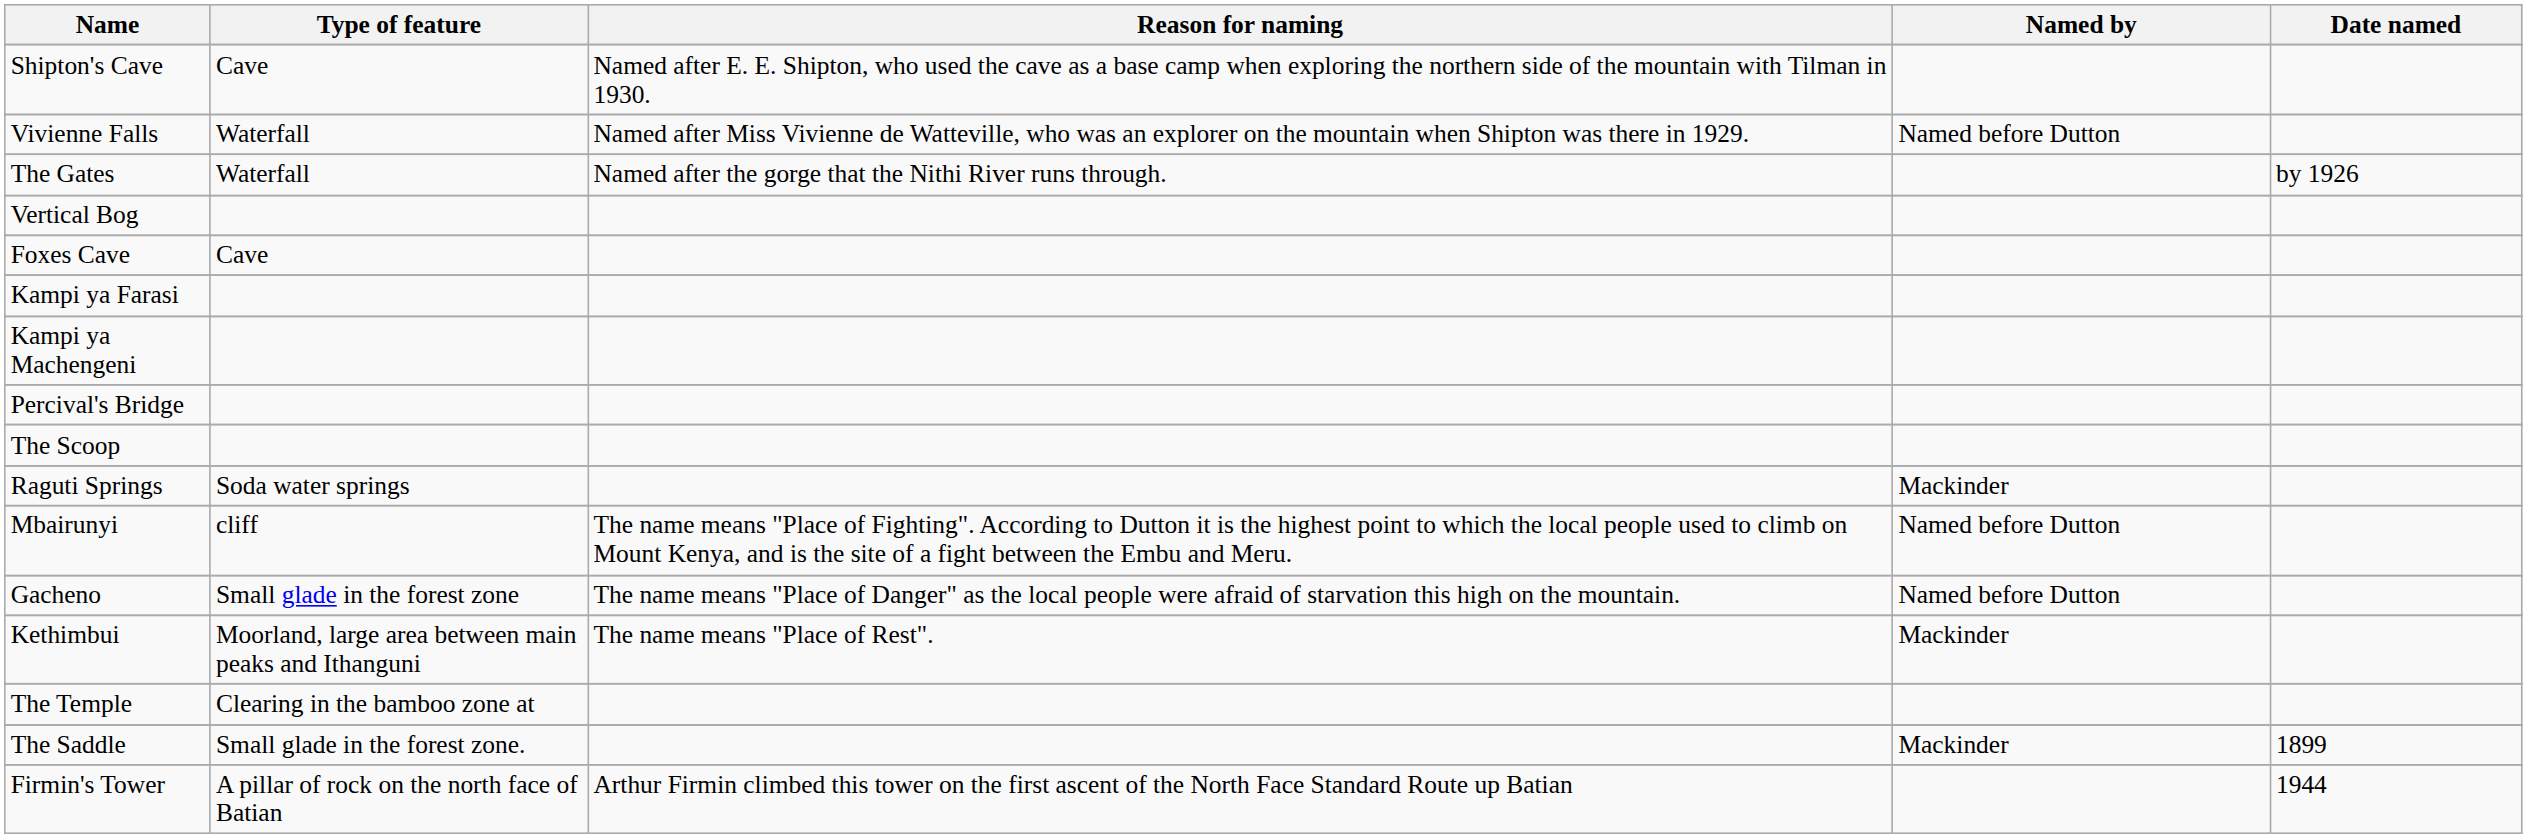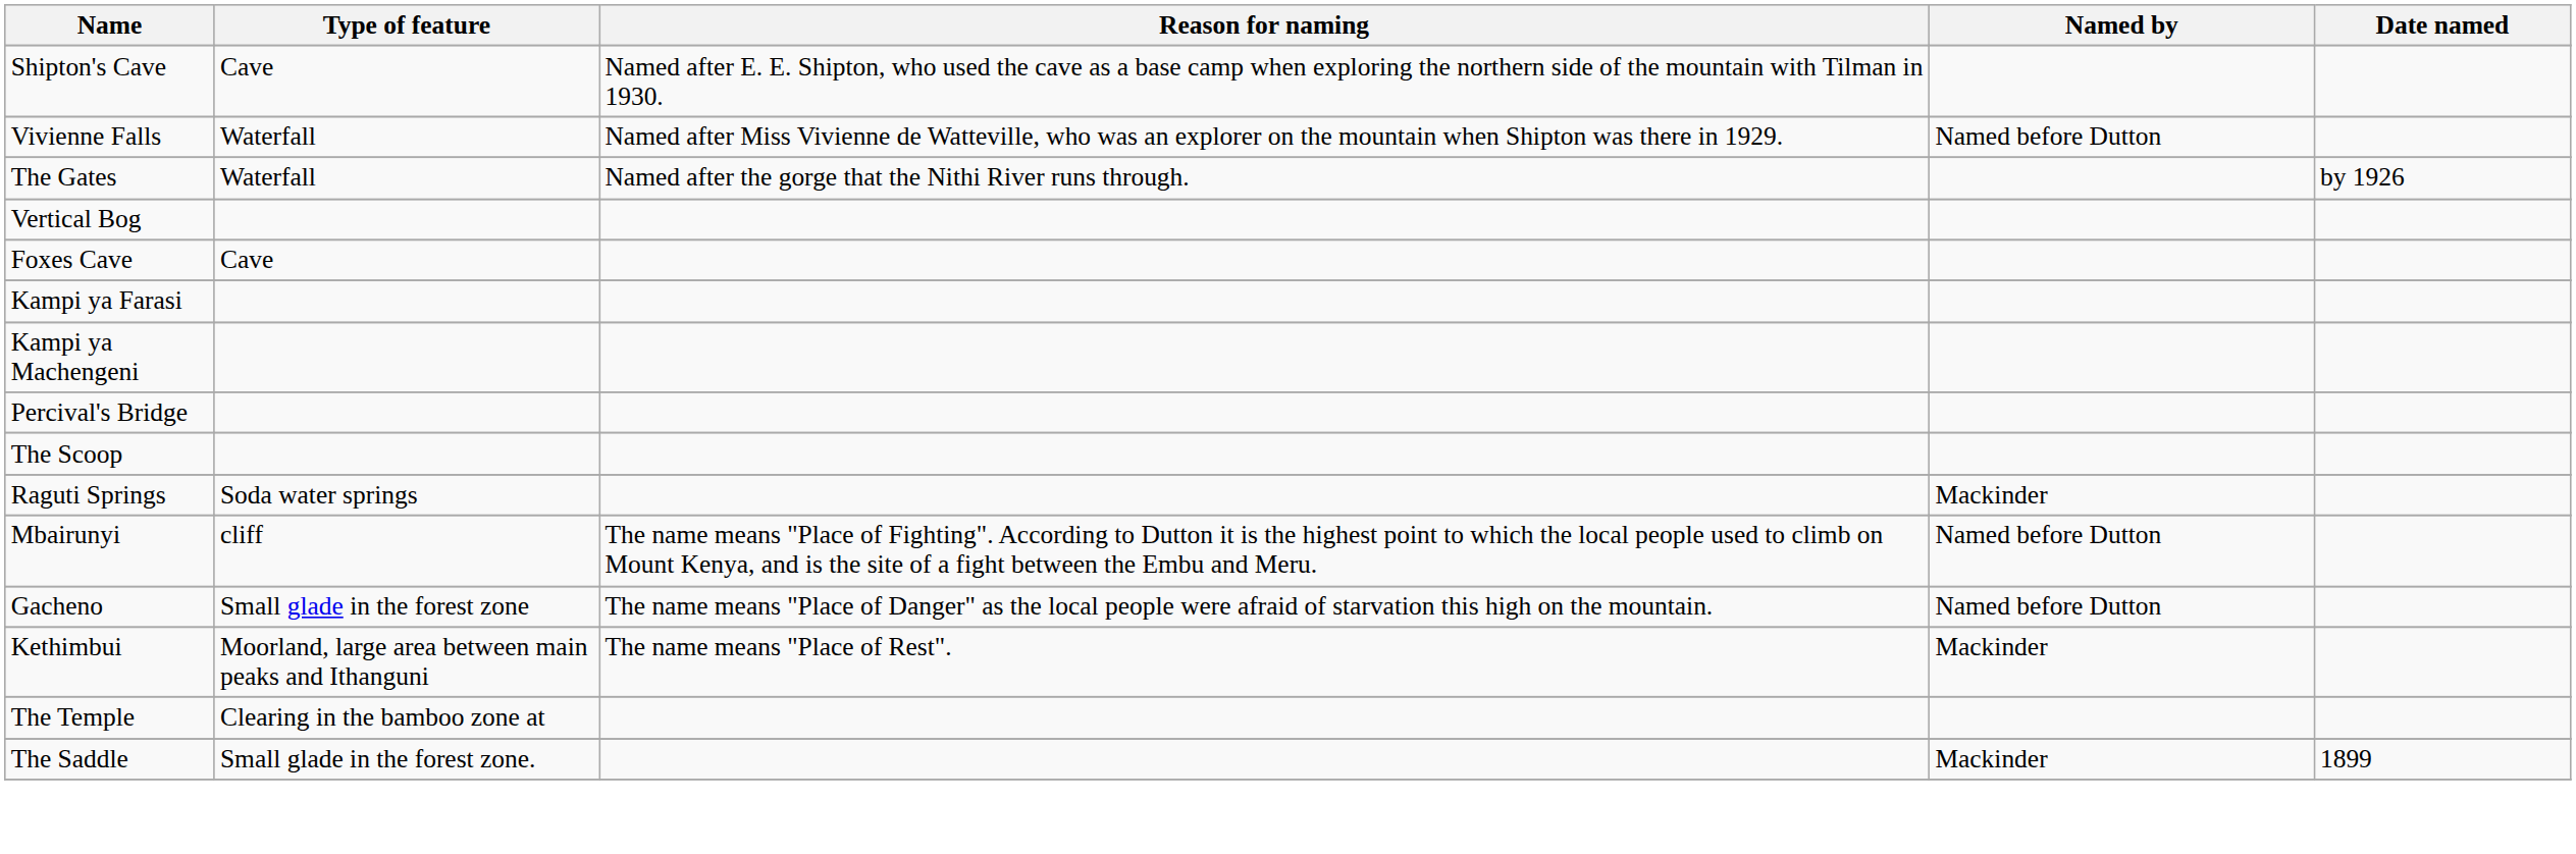- row: Firmin's Tower | A pillar of rock on the north face of Batian | Arthur Firmin climbed this tower on the first ascent of the North Face Standard Route up Batian | 1944
